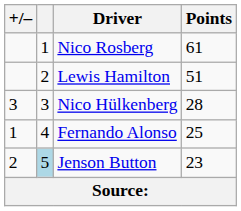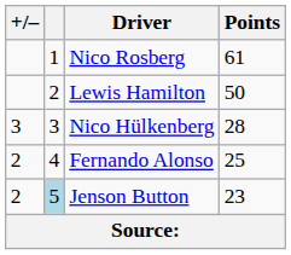Lewis Hamilton | Points: 51 -> 50
Fernando Alonso | +/–: 1 -> 2
